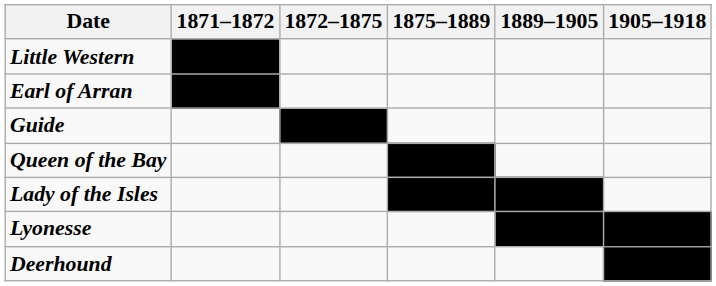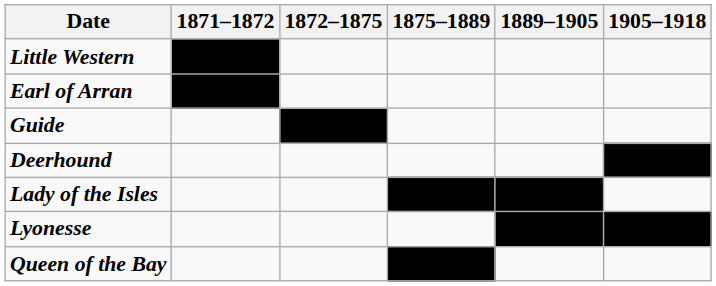rows swapped: Queen of the Bay <-> Deerhound
